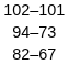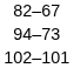rows swapped: 82–67 <-> 102–101
